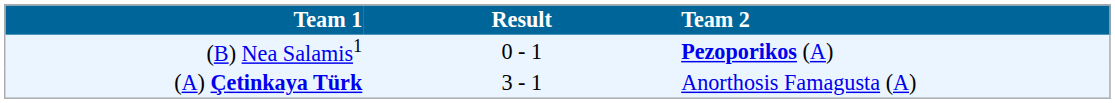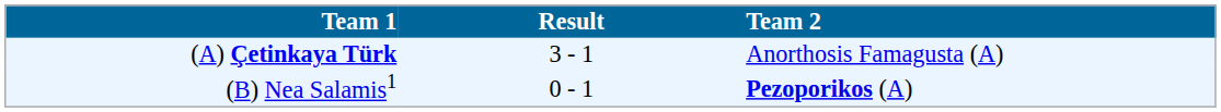rows swapped: (B) Nea Salamis1 <-> (A) Çetinkaya Türk
